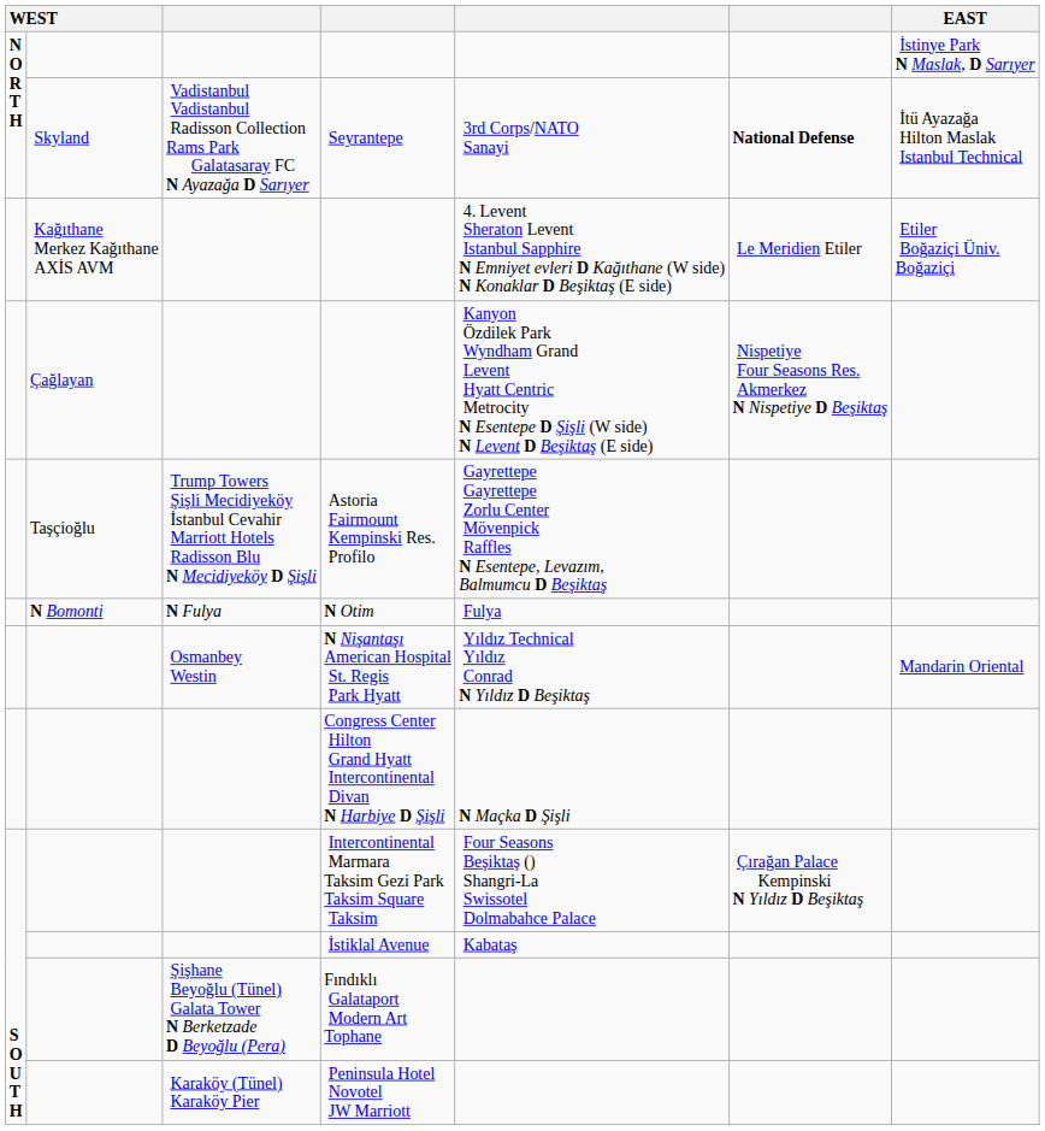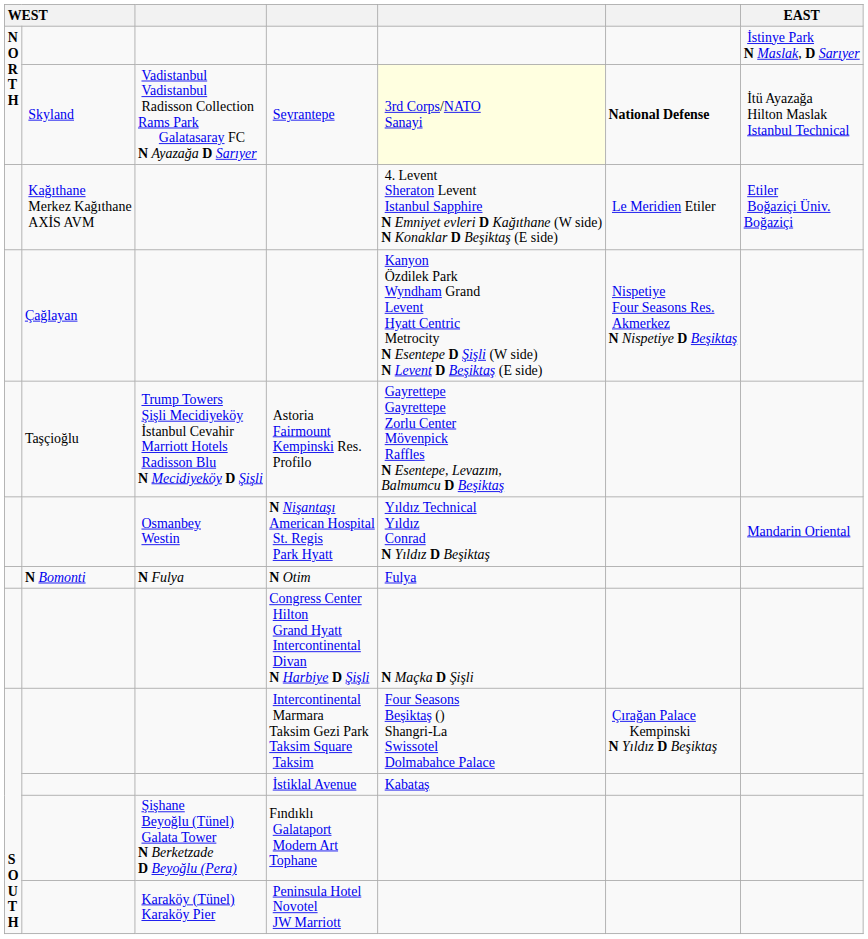Seyrantepe | column 5: no background -> lightyellow background
rows swapped: N Otim <-> N Nişantaşı American Hospital St. Regis Park Hyatt
